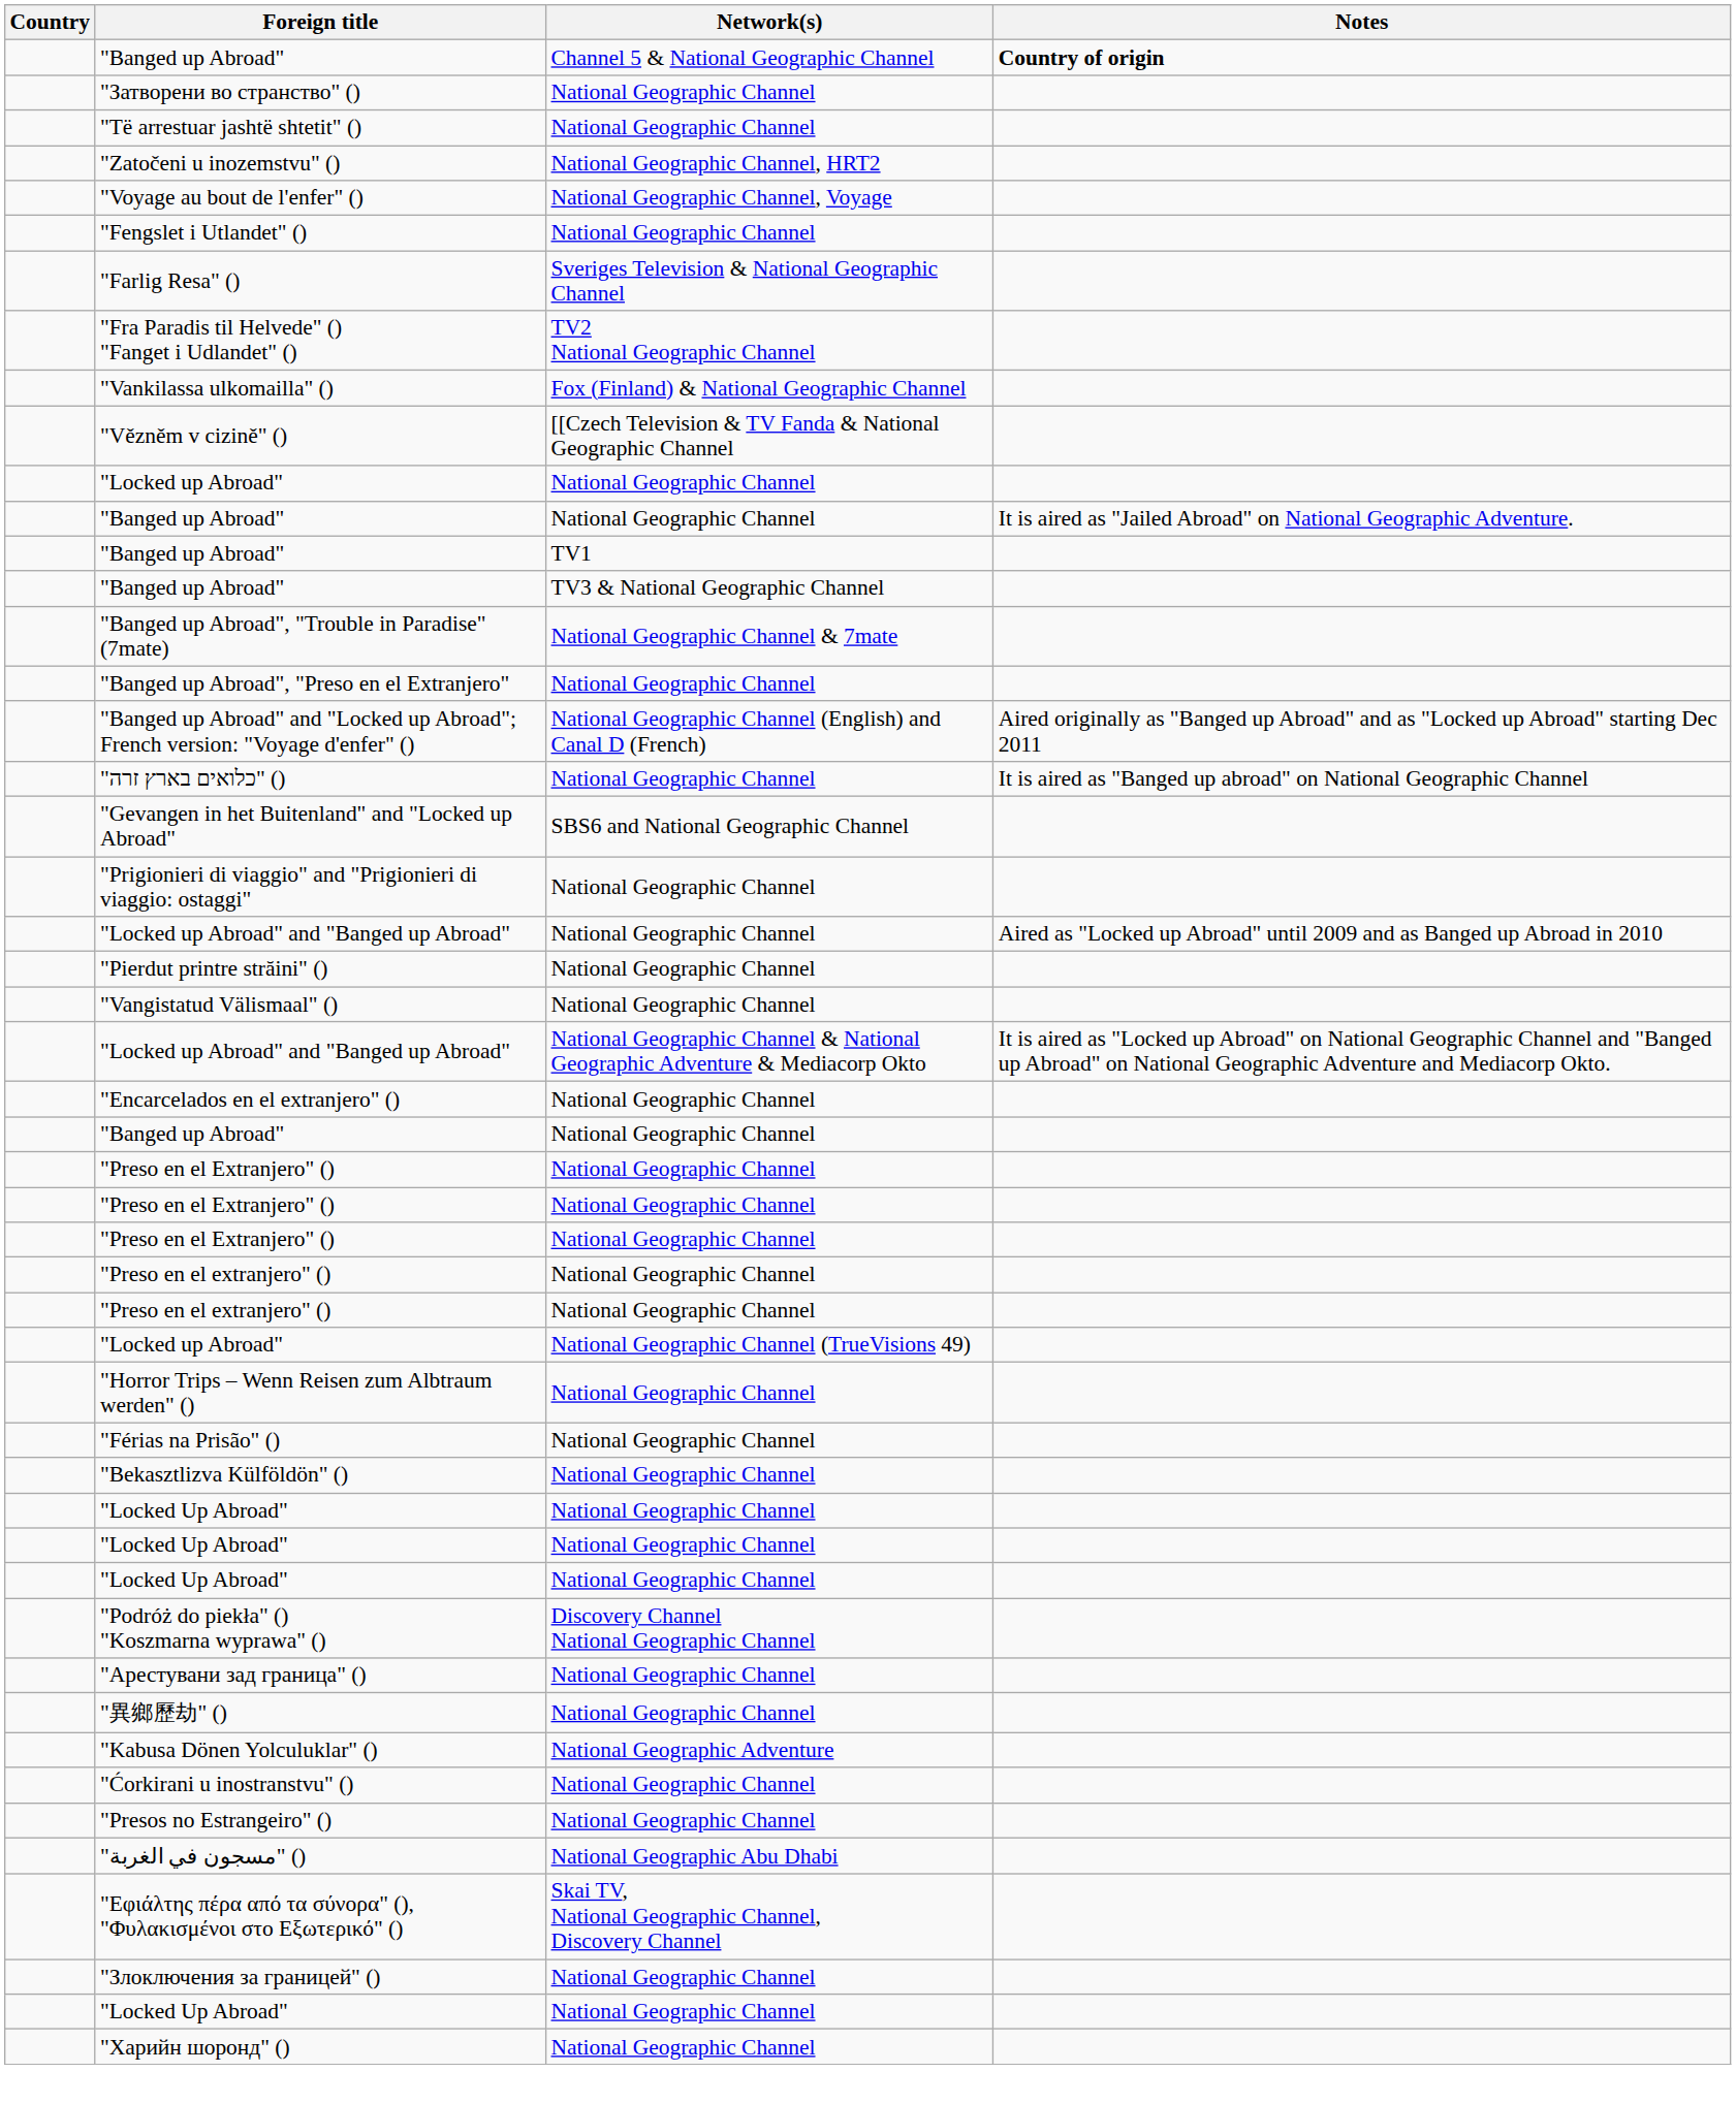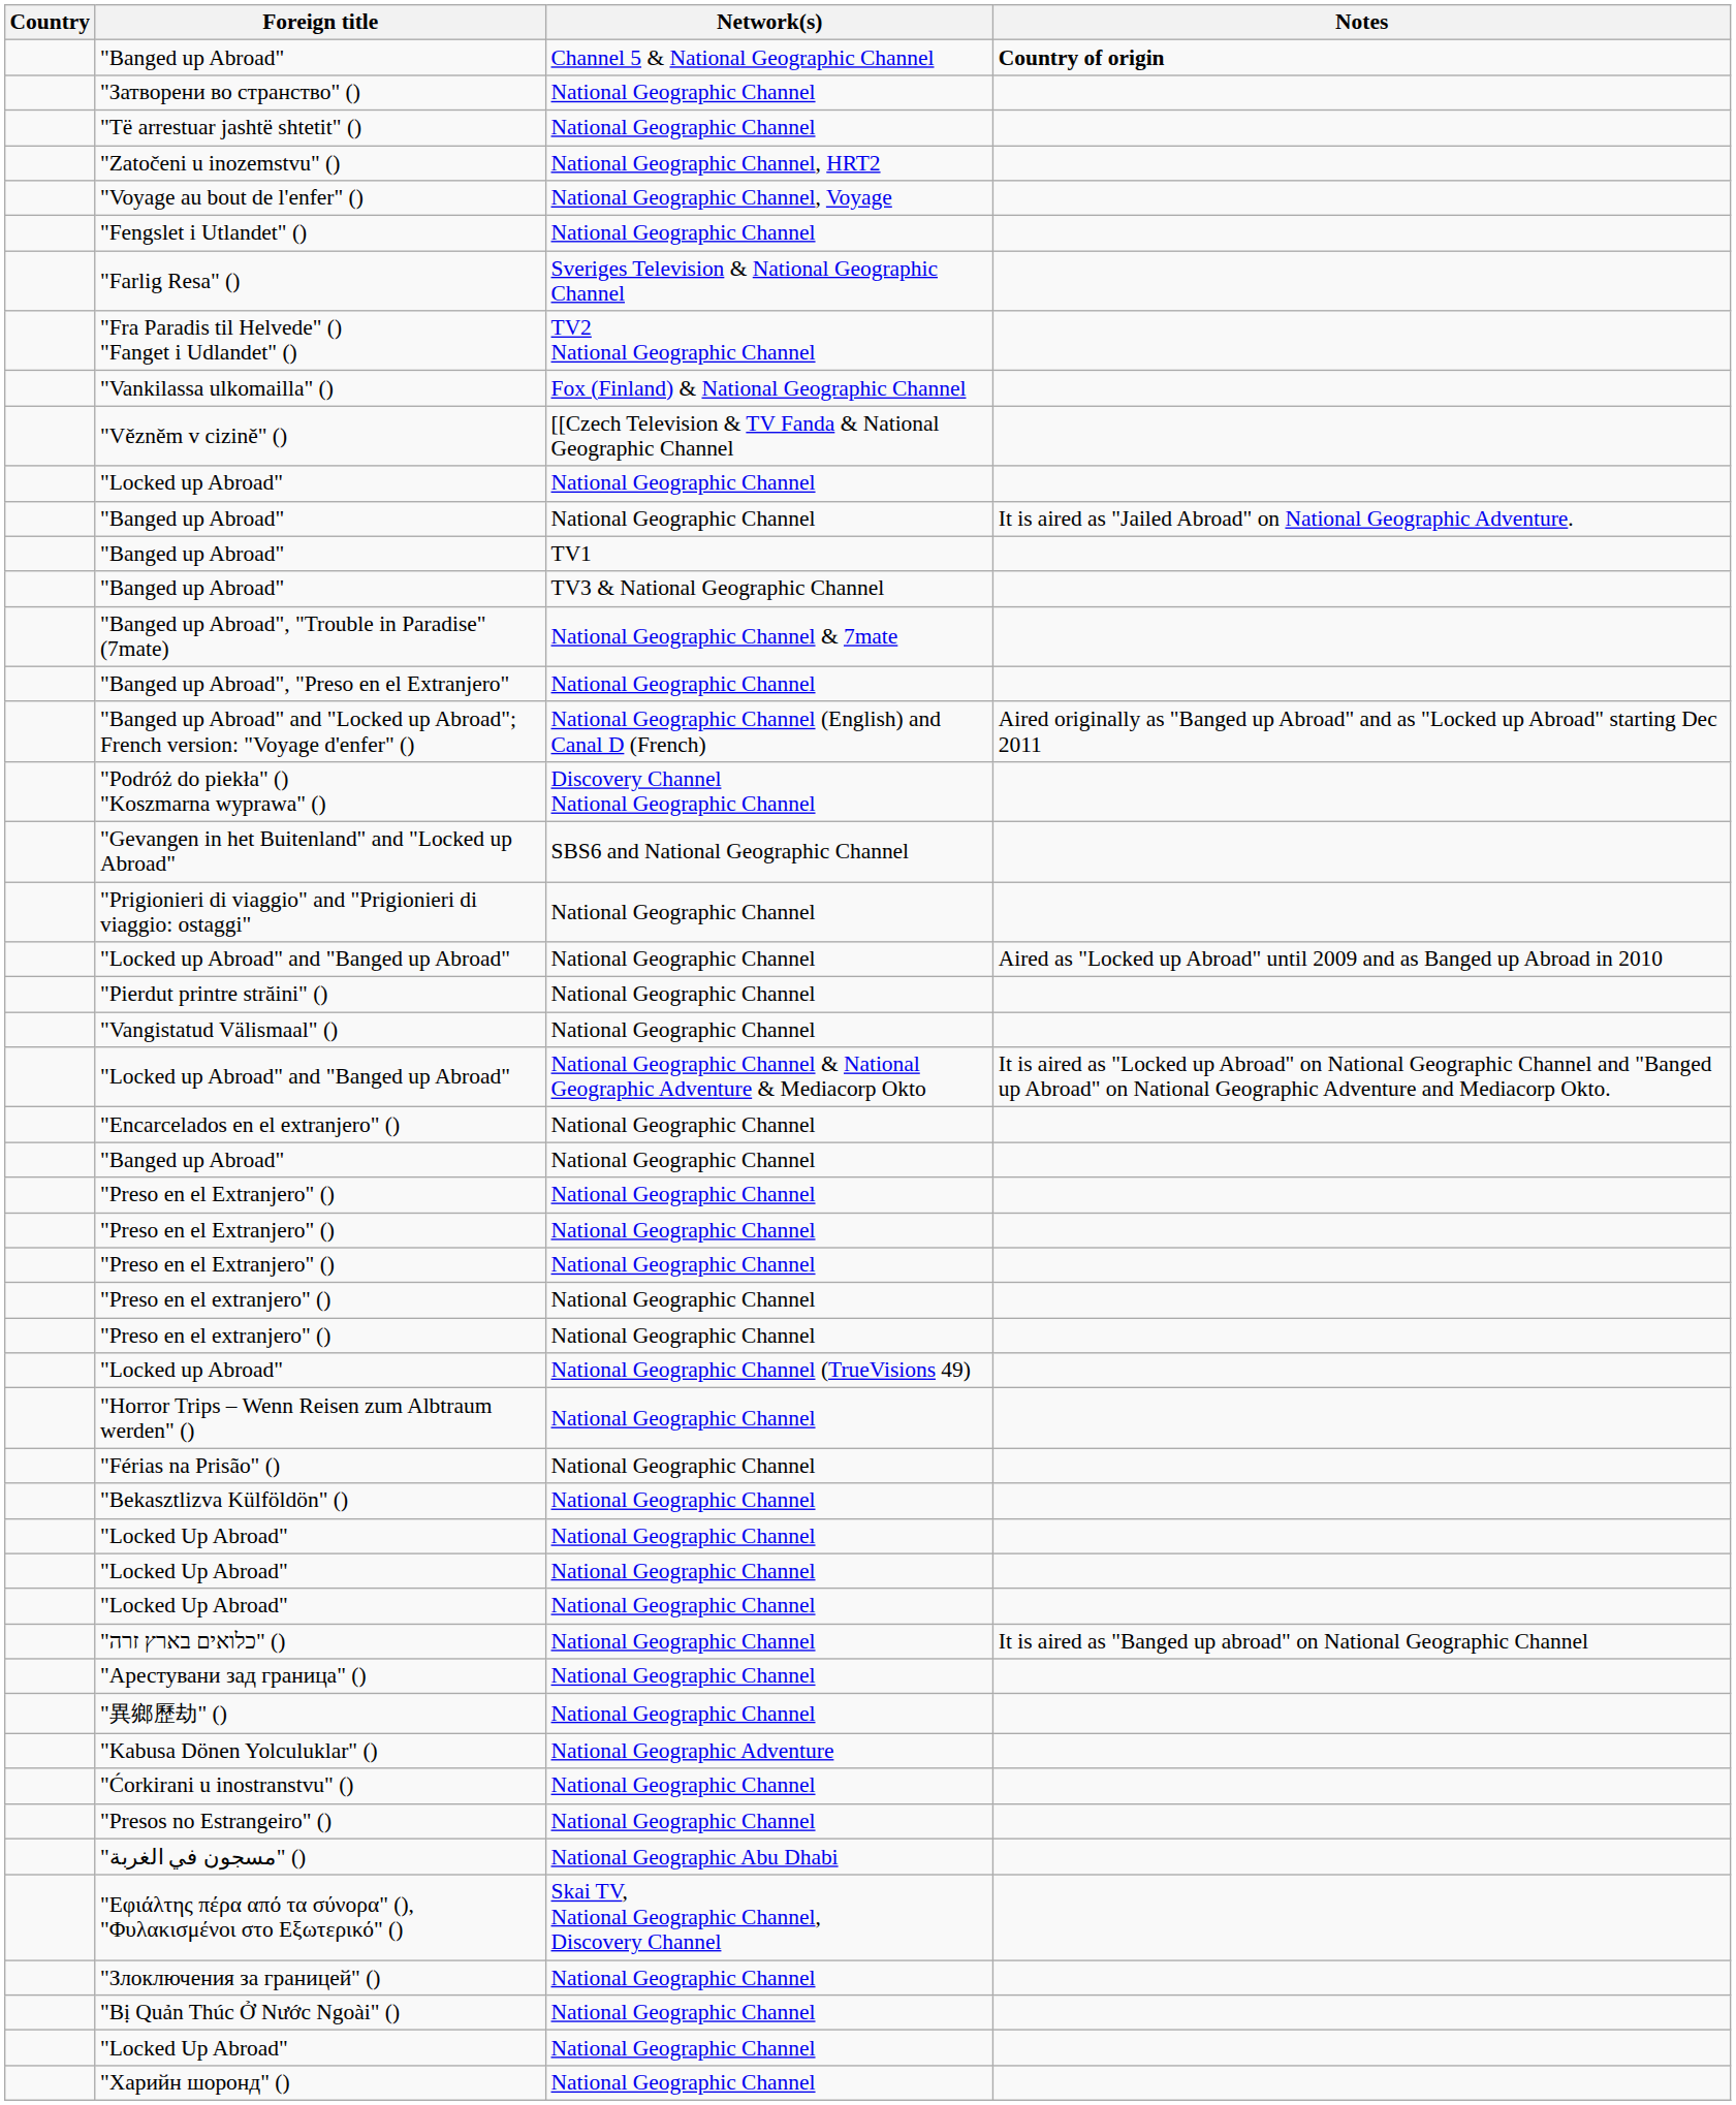rows swapped: "Podróż do piekła" () "Koszmarna wyprawa" () <-> "כלואים בארץ זרה" ()
+ row: "Bị Quản Thúc Ở Nước Ngoài" () | National Geographic Channel
